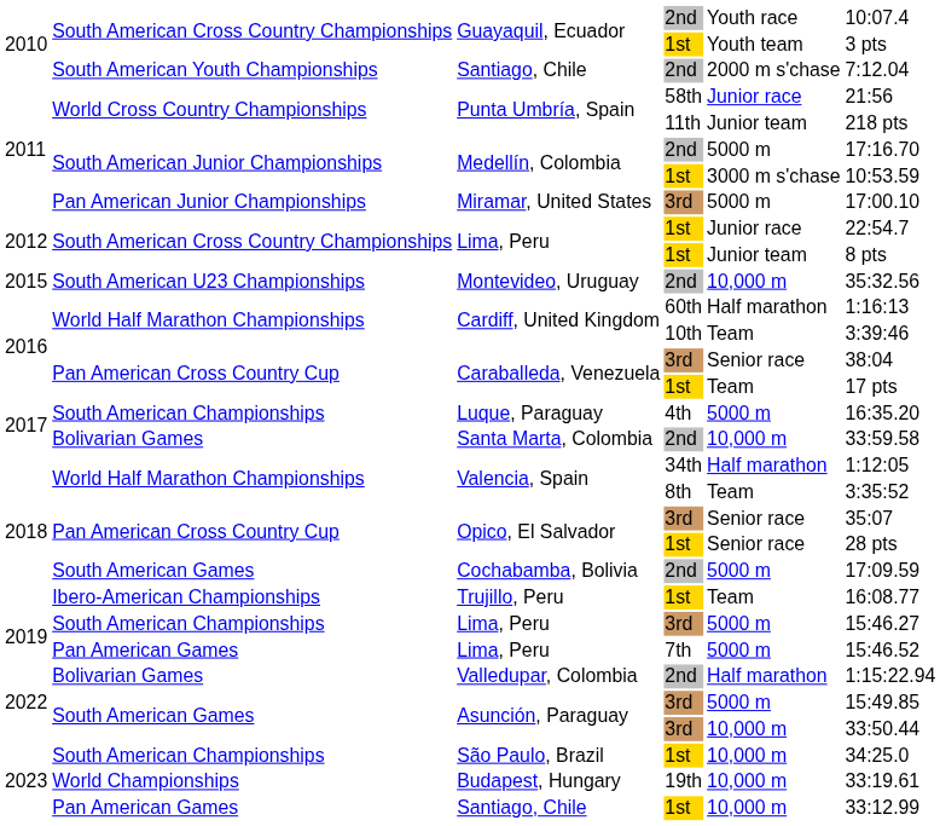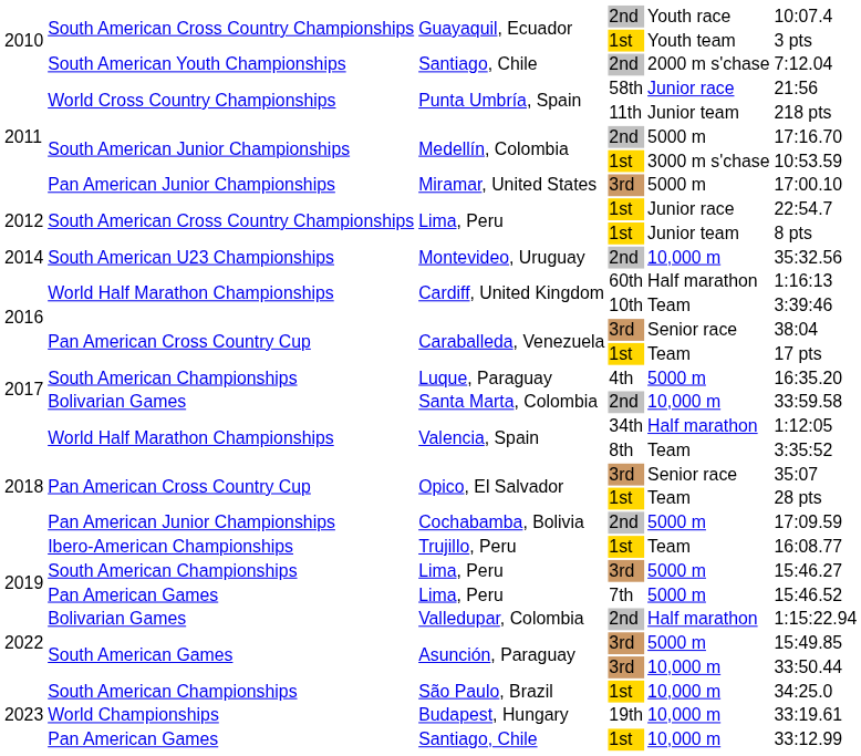Montevideo, Uruguay | column 1: 2015 -> 2014
Opico, El Salvador / 1st | column 5: Senior race -> Team
Cochabamba, Bolivia | column 2: South American Games -> Pan American Junior Championships
